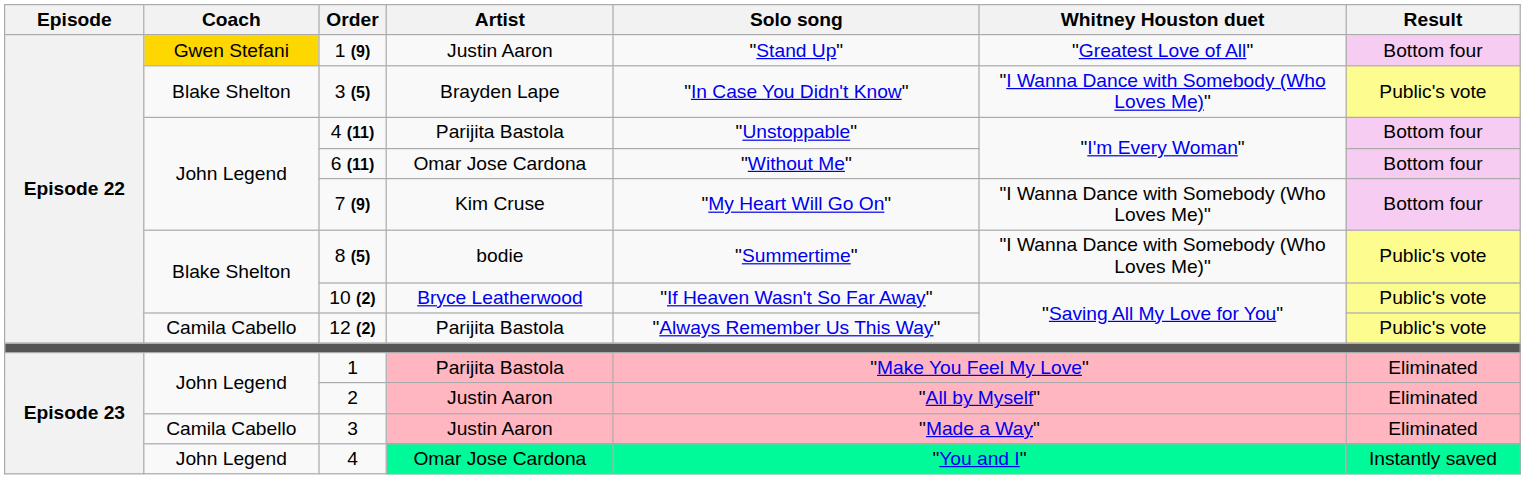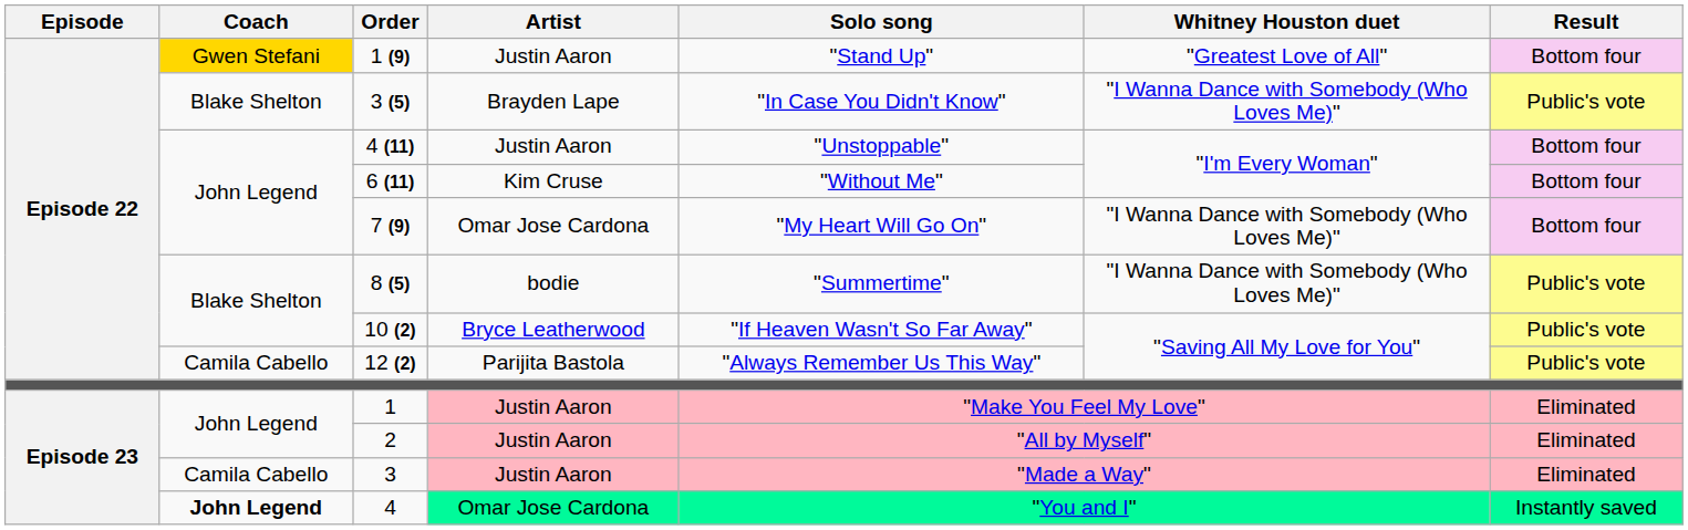4 (11) | Artist: Parijita Bastola -> Justin Aaron
6 (11) | Artist: Omar Jose Cardona -> Kim Cruse
7 (9) | Artist: Kim Cruse -> Omar Jose Cardona
1 | Artist: Parijita Bastola -> Justin Aaron
4 | Coach: normal -> bold
